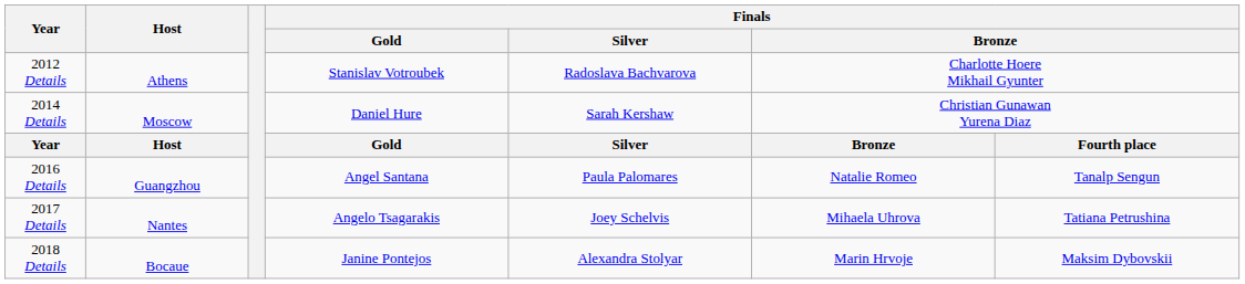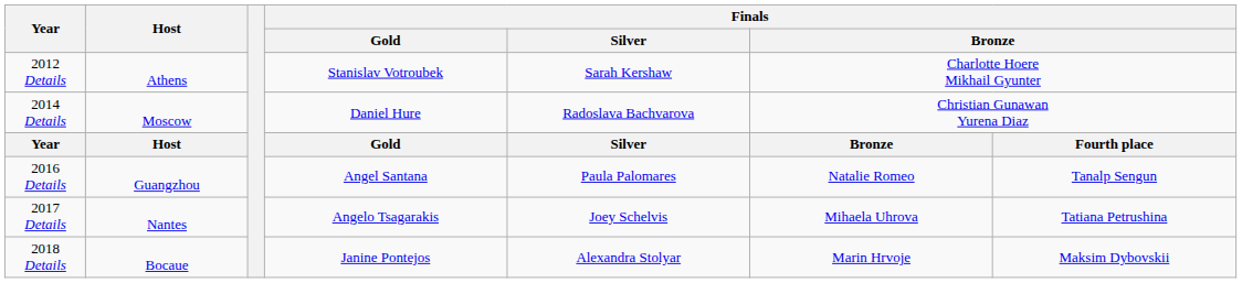2012 Details | Finals / Silver: Radoslava Bachvarova -> Sarah Kershaw
2014 Details | Finals / Silver: Sarah Kershaw -> Radoslava Bachvarova
